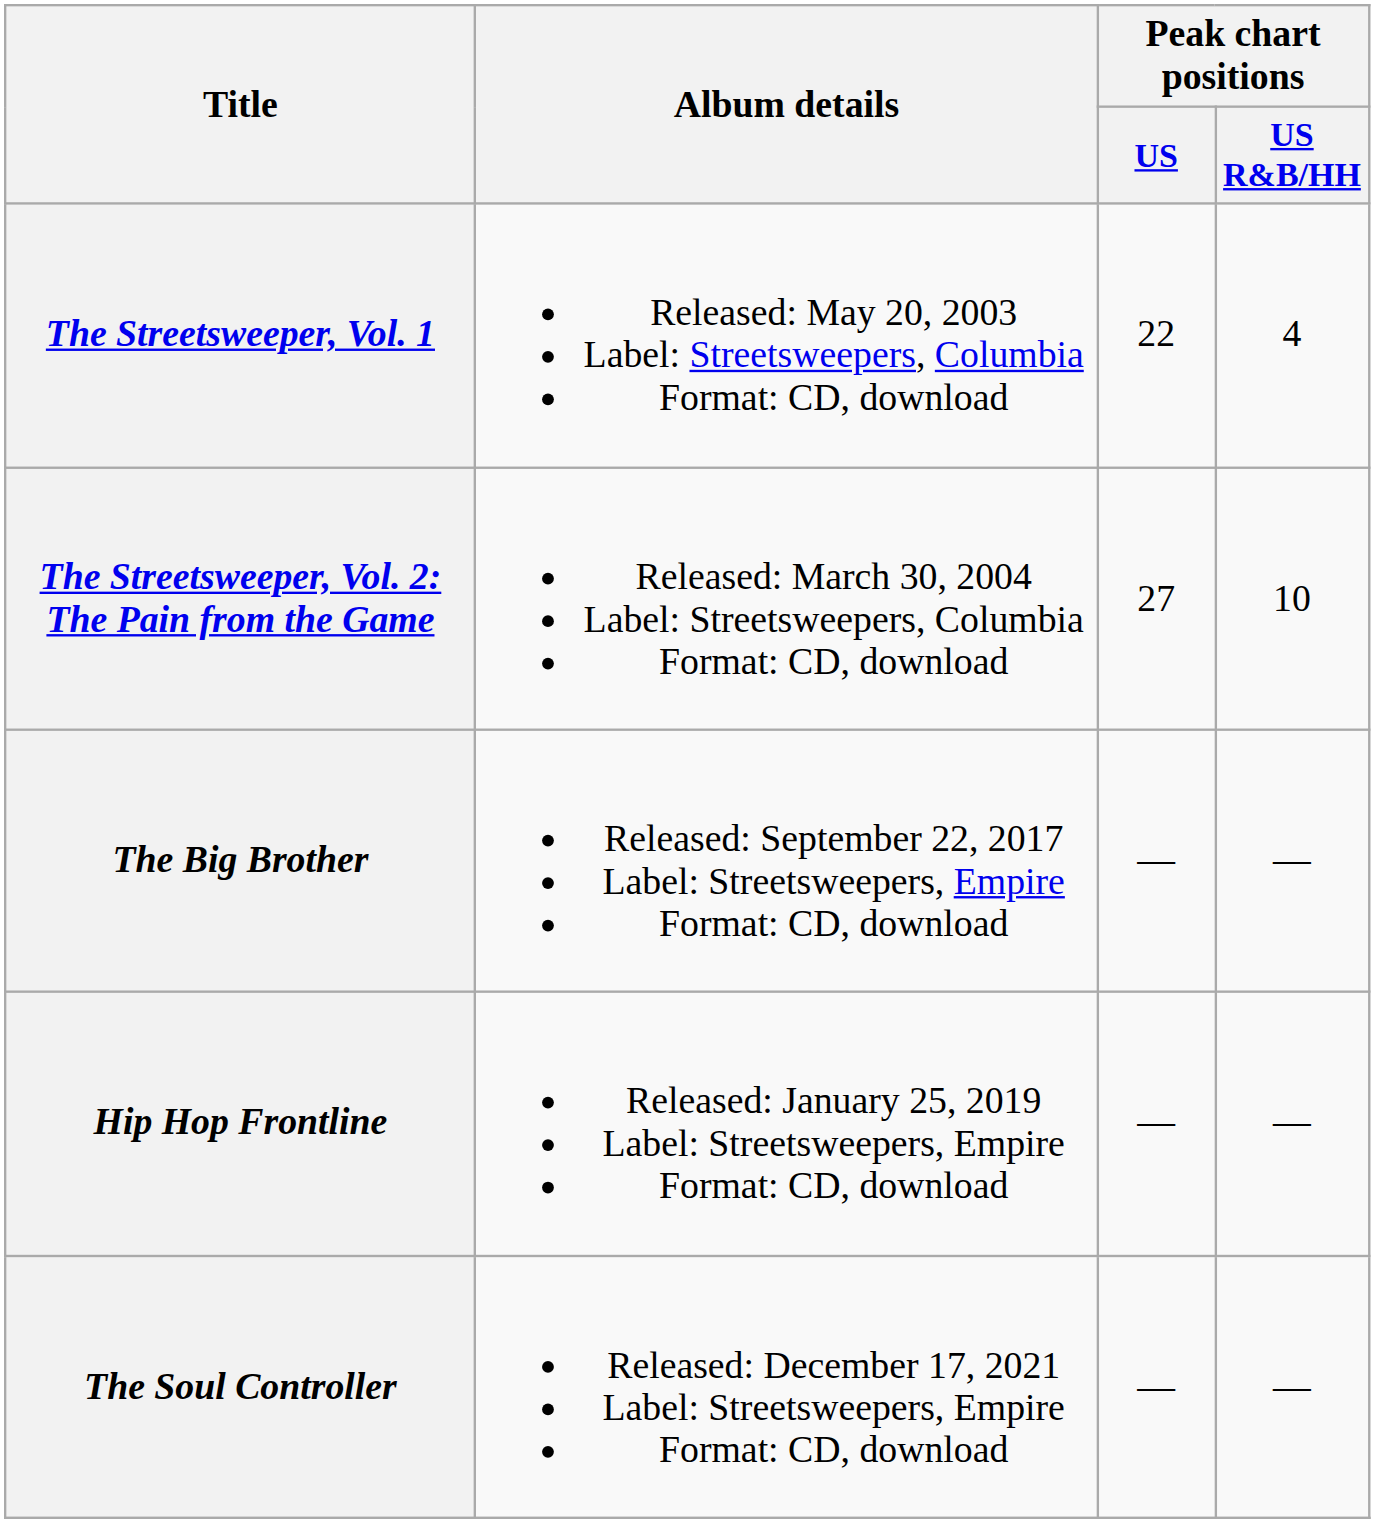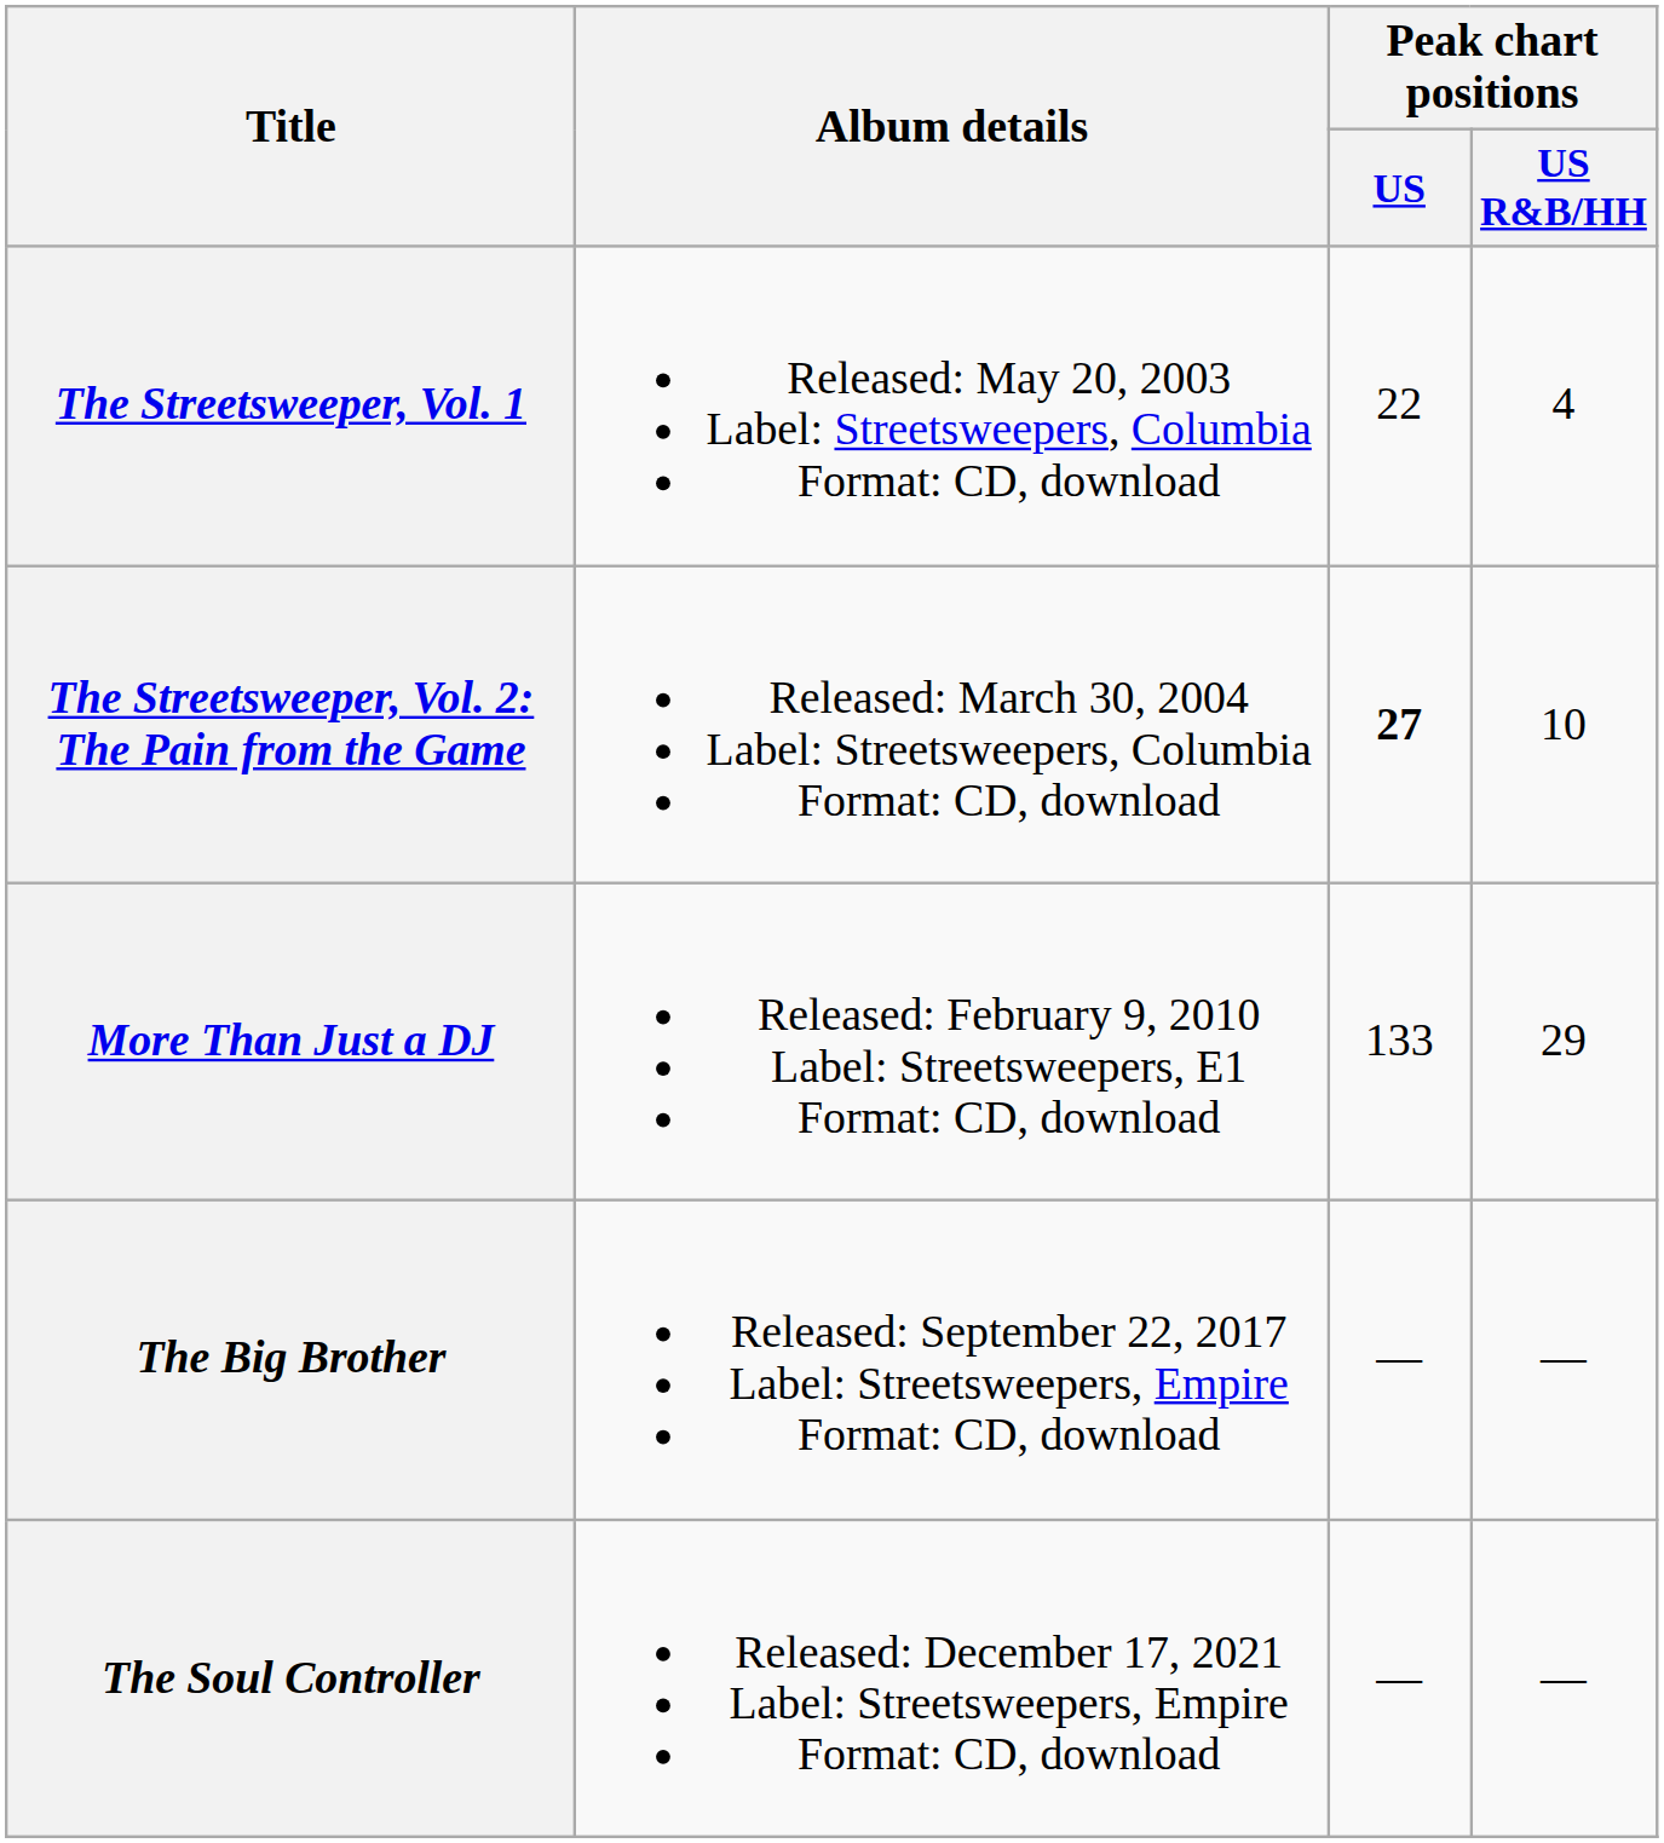The Streetsweeper, Vol. 2: The Pain from the Game | Peak chart positions / US: normal -> bold
+ row: More Than Just a DJ | Released: February 9, 2010 Label: Streetsweepers, E1 Format: CD, download | 133 | 29
- row: Hip Hop Frontline | Released: January 25, 2019 Label: Streetsweepers, Empire Format: CD, download | — | —
